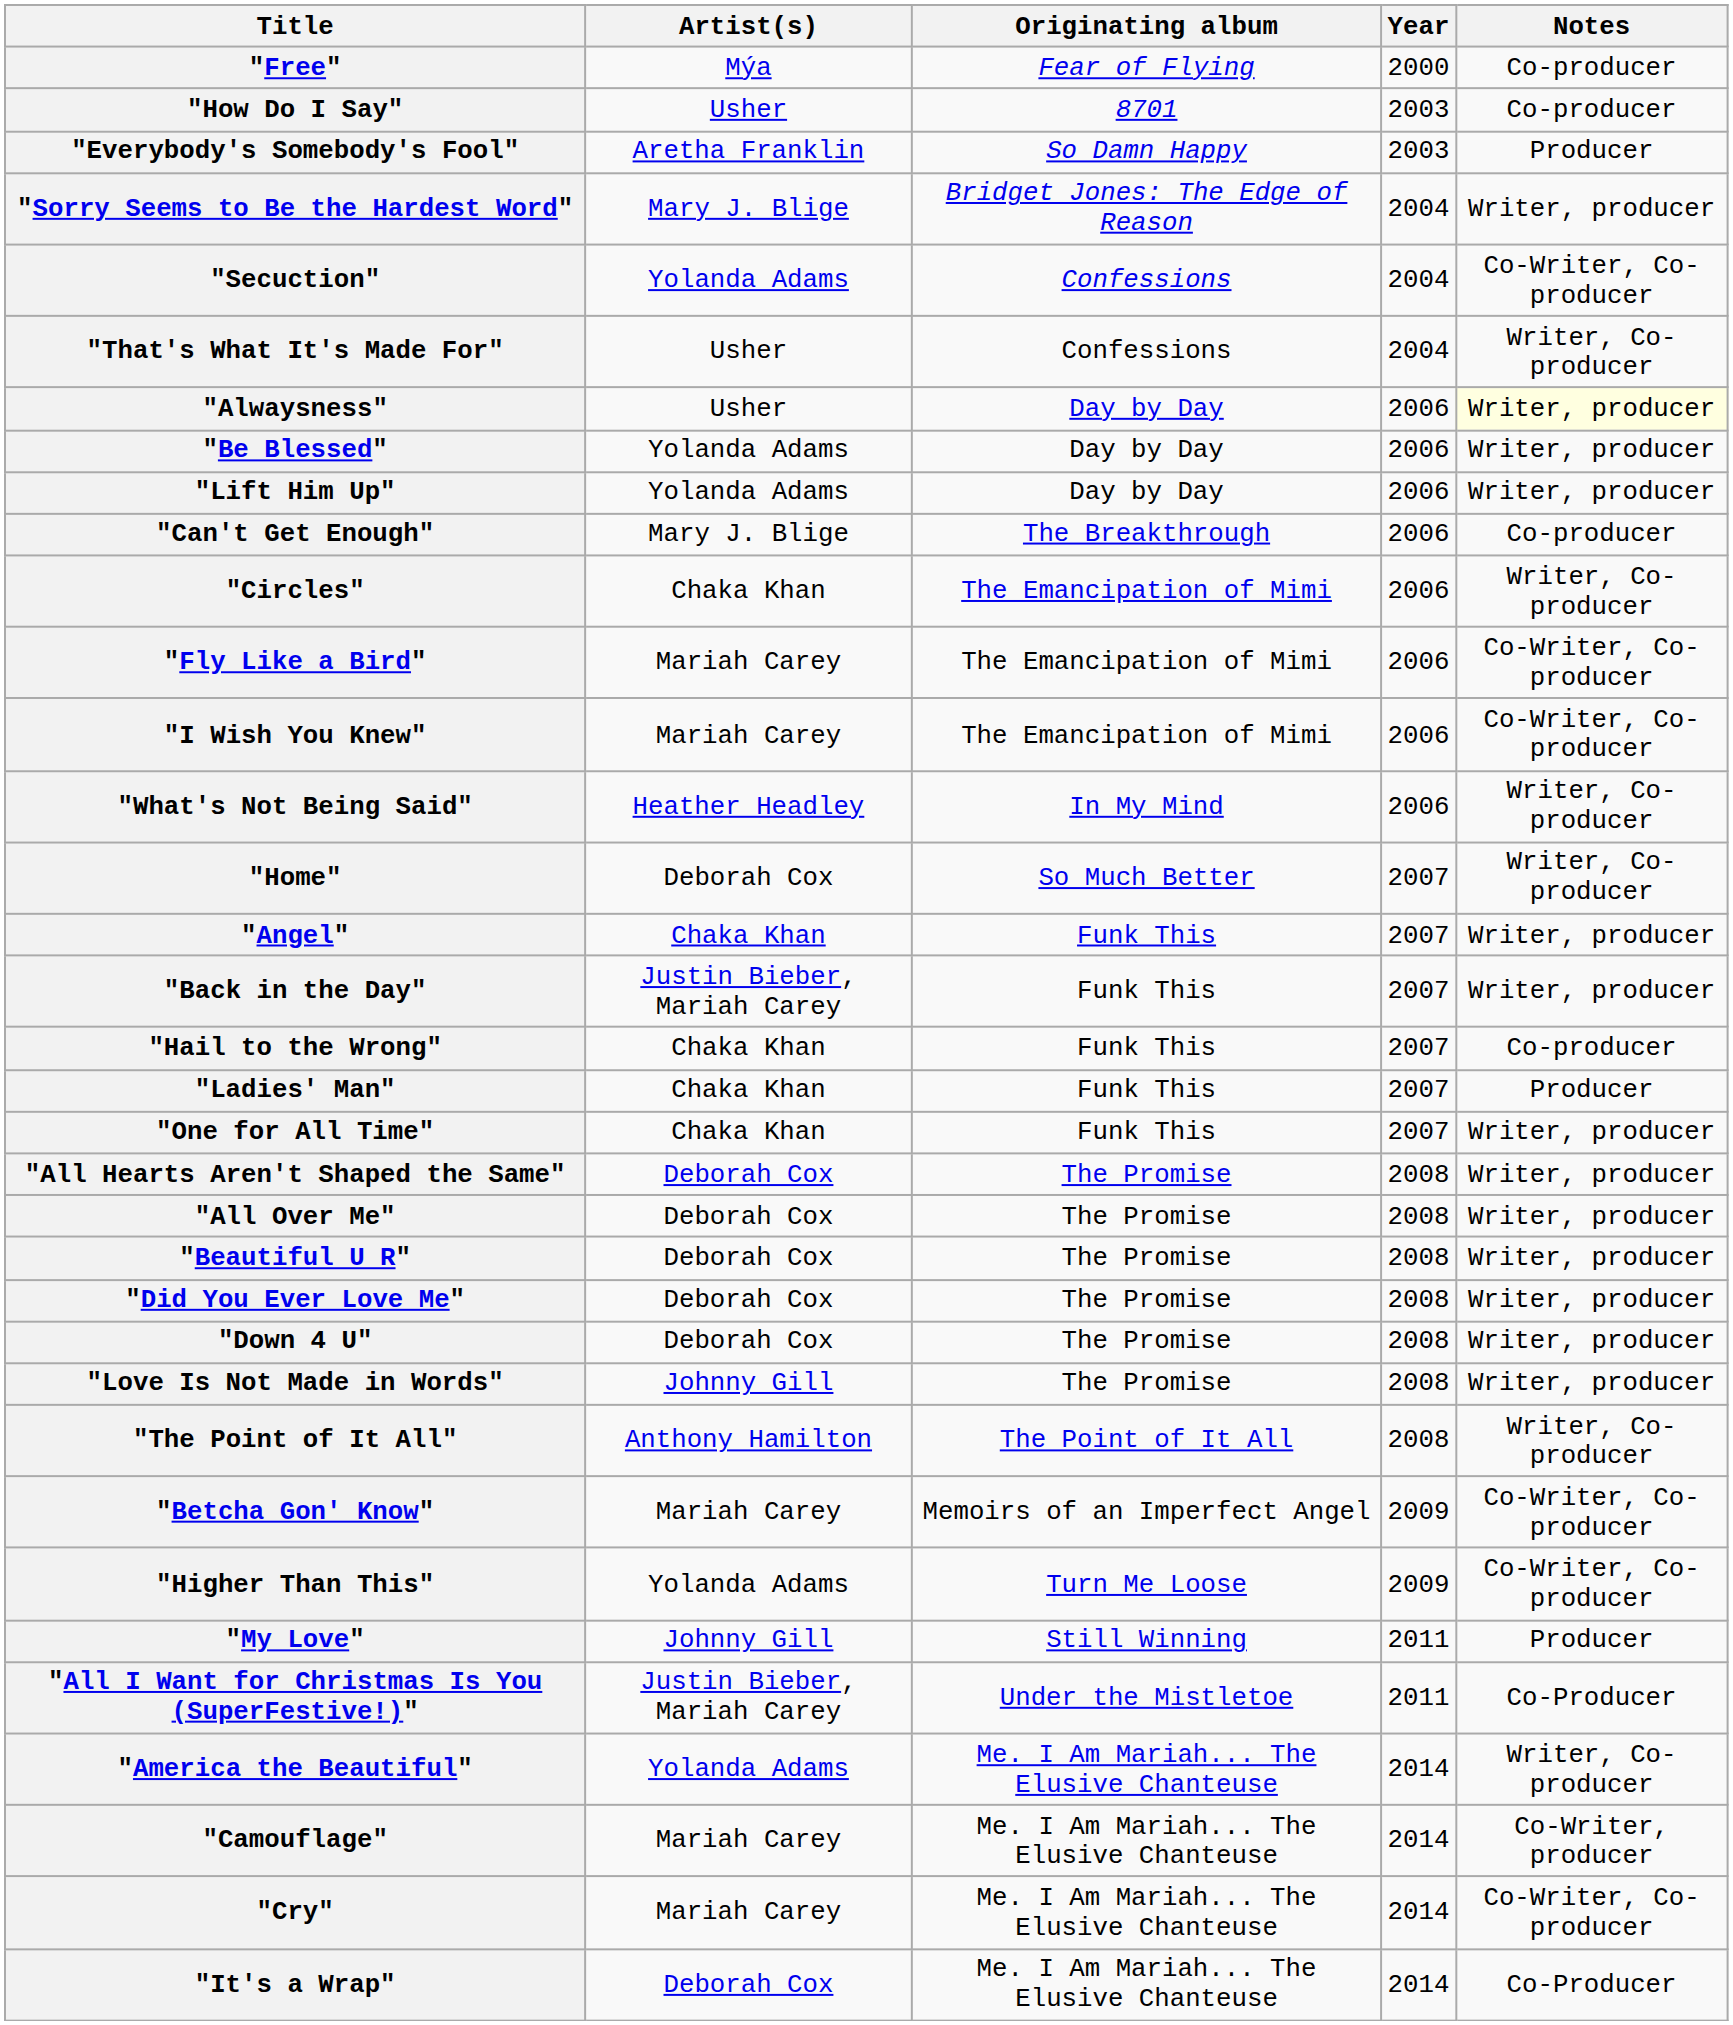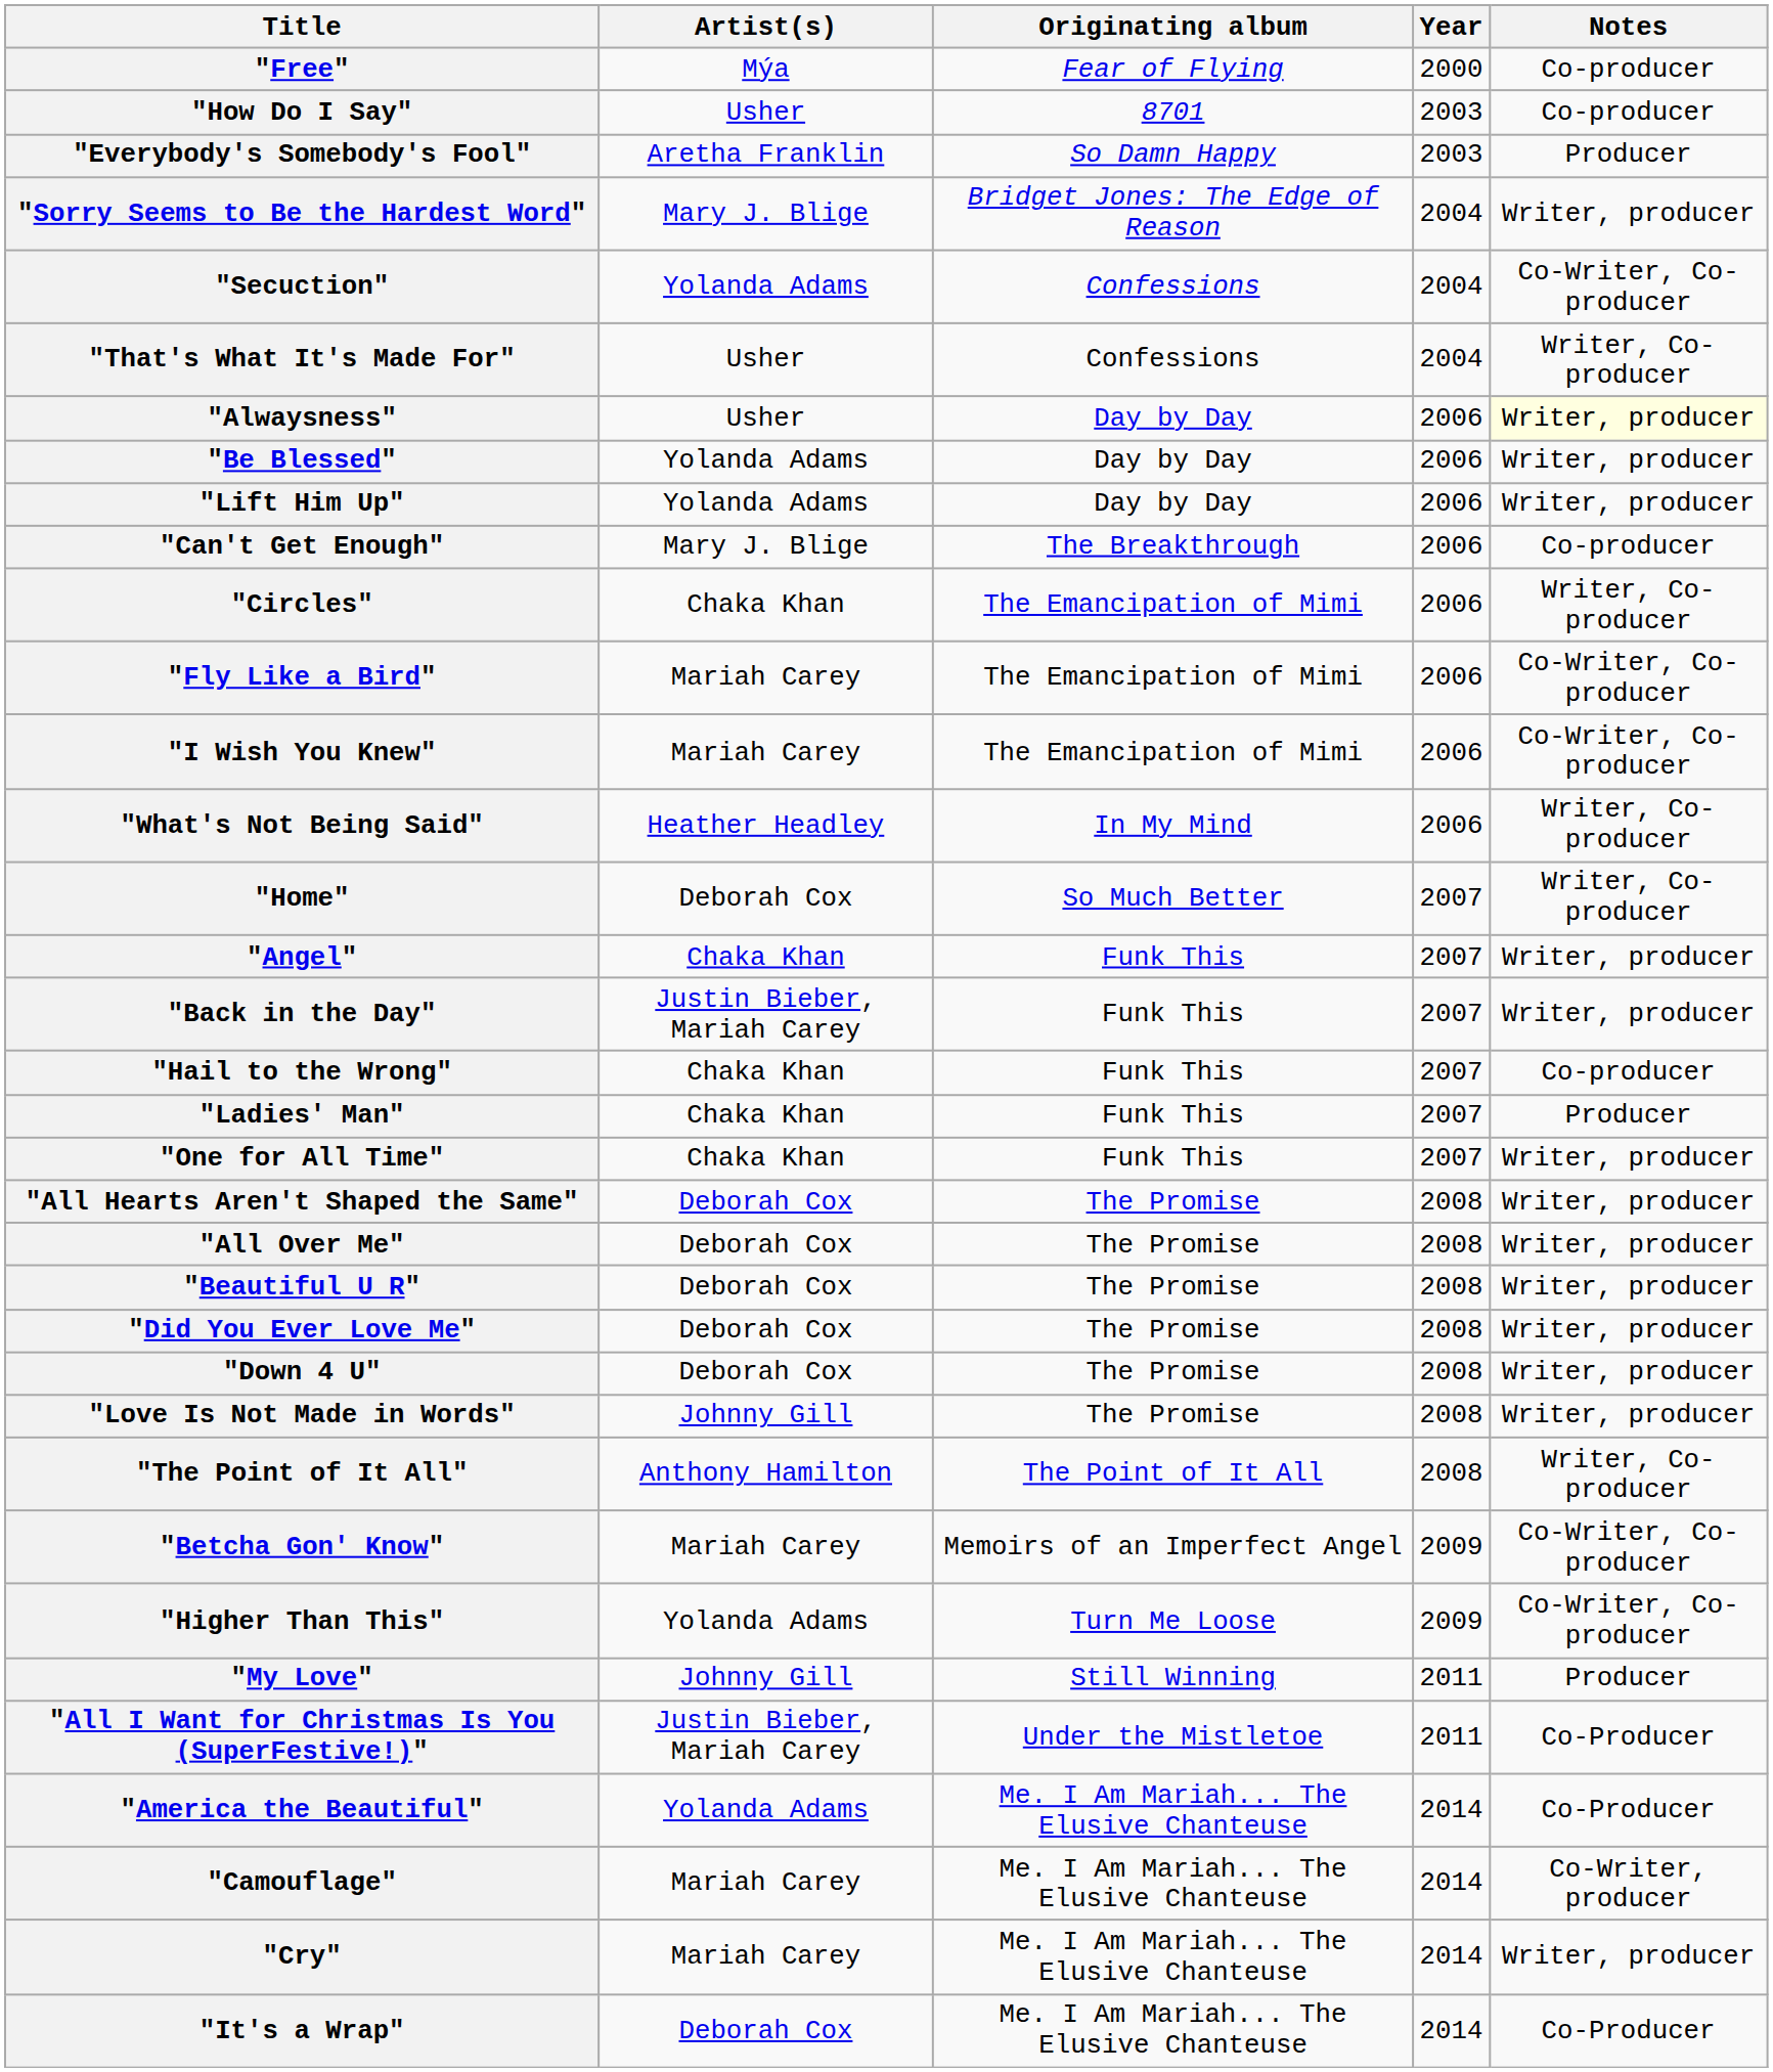"America the Beautiful" | Notes: Writer, Co-producer -> Co-Producer
"Cry" | Notes: Co-Writer, Co-producer -> Writer, producer
